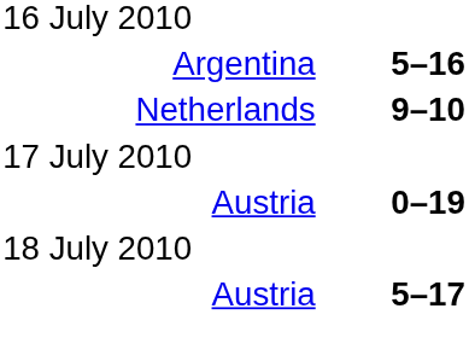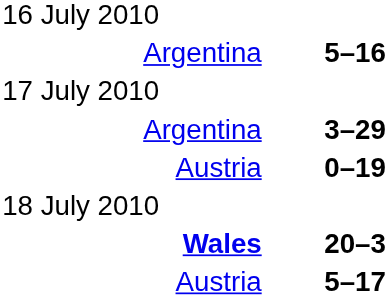- row: Netherlands | 9–10
+ row: Argentina | 3–29
+ row: Wales | 20–3
